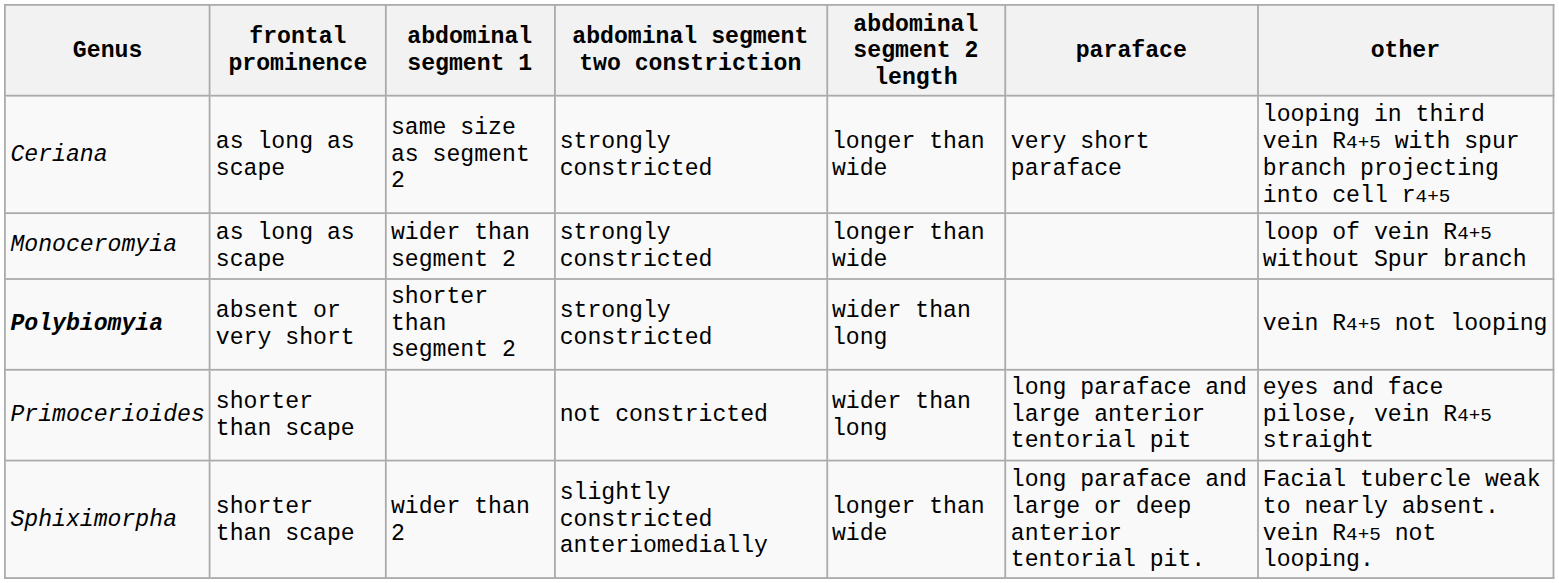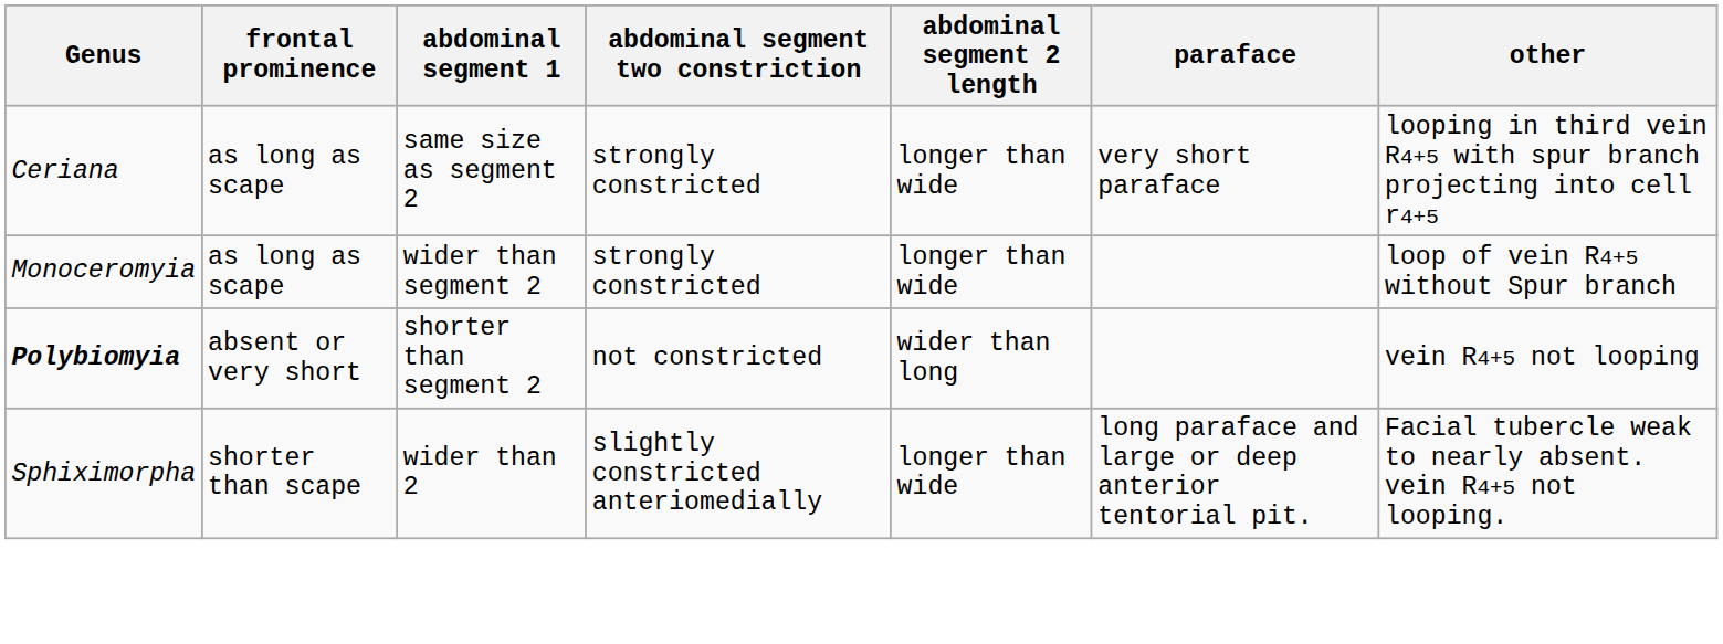Polybiomyia | abdominal segment two constriction: strongly constricted -> not constricted
- row: Primocerioides | shorter than scape | not constricted | wider than long | long paraface and large anterior tentorial pit | eyes and face pilose, vein R4+5 straight
